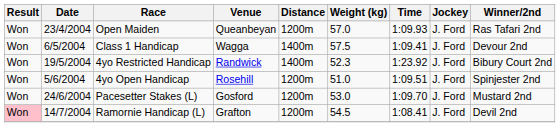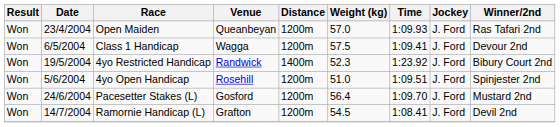Class 1 Handicap | Distance: 1400m -> 1200m
Pacesetter Stakes (L) | Weight (kg): 53.0 -> 56.4
Ramornie Handicap (L) | Result: pink background -> no background
